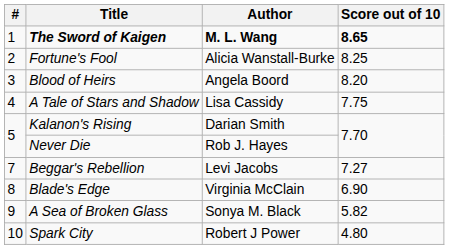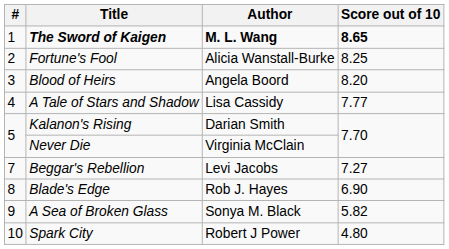A Tale of Stars and Shadow | Score out of 10: 7.75 -> 7.77
Never Die | Author: Rob J. Hayes -> Virginia McClain
Blade's Edge | Author: Virginia McClain -> Rob J. Hayes
